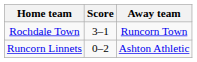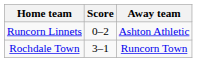rows swapped: Rochdale Town <-> Runcorn Linnets
